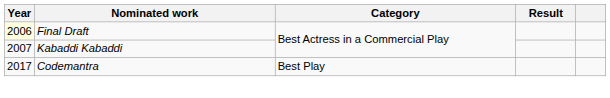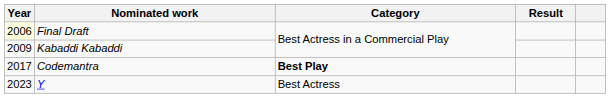Kabaddi Kabaddi | Year: 2007 -> 2009
Codemantra | Category: normal -> bold
+ row: 2023 | Y | Best Actress
